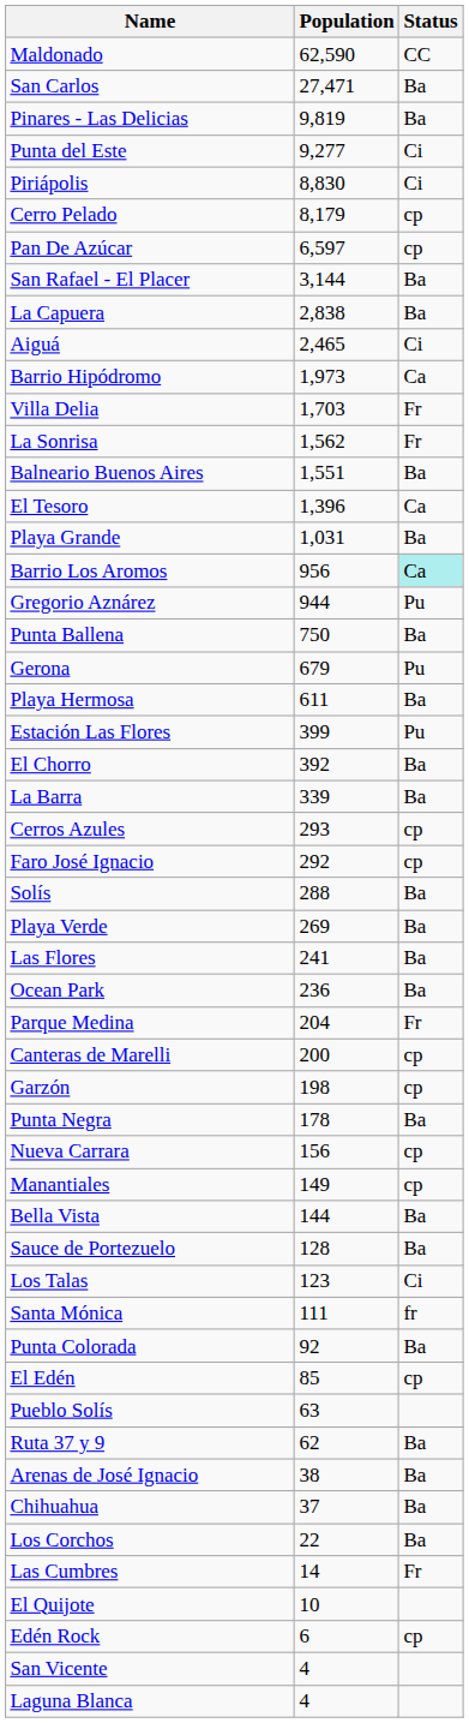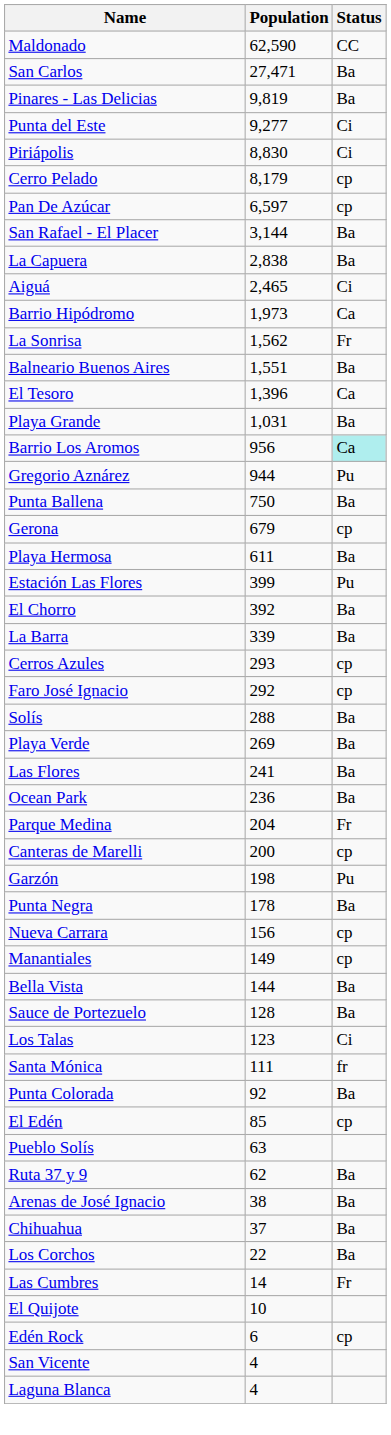- row: Villa Delia | 1,703 | Fr
Gerona | Status: Pu -> cp
Garzón | Status: cp -> Pu
